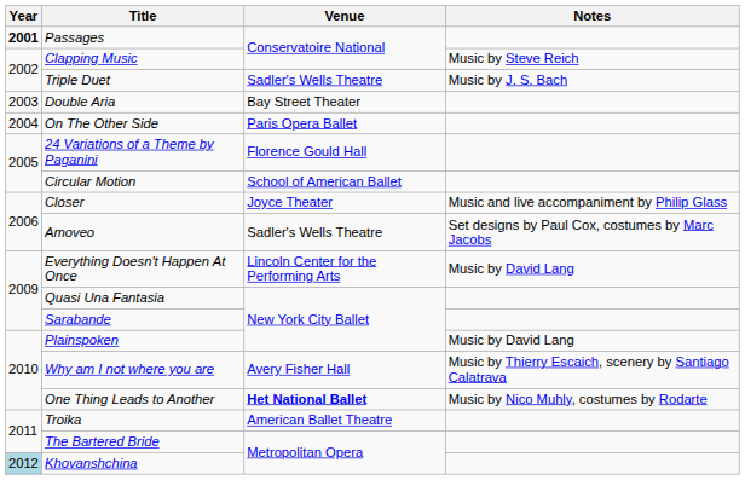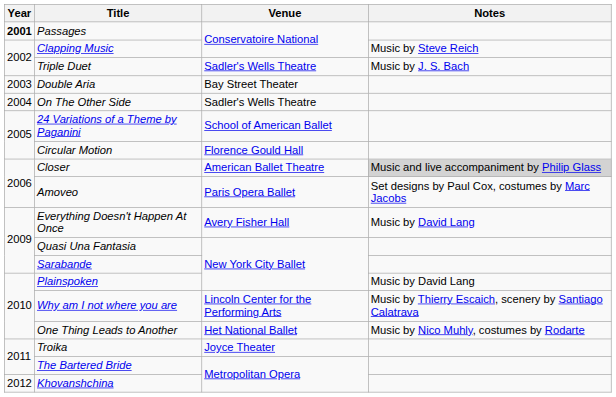On The Other Side | Venue: Paris Opera Ballet -> Sadler's Wells Theatre
24 Variations of a Theme by Paganini | Venue: Florence Gould Hall -> School of American Ballet
Circular Motion | Venue: School of American Ballet -> Florence Gould Hall
Closer | Venue: Joyce Theater -> American Ballet Theatre
Closer | Notes: no background -> lightgrey background
Amoveo | Venue: Sadler's Wells Theatre -> Paris Opera Ballet
Everything Doesn't Happen At Once | Venue: Lincoln Center for the Performing Arts -> Avery Fisher Hall
Why am I not where you are | Venue: Avery Fisher Hall -> Lincoln Center for the Performing Arts
One Thing Leads to Another | Venue: bold -> normal
Troika | Venue: American Ballet Theatre -> Joyce Theater
Khovanshchina | Year: lightblue background -> no background
